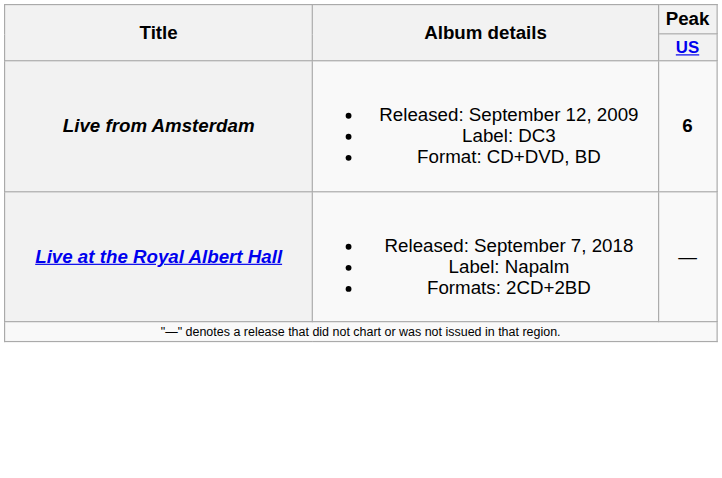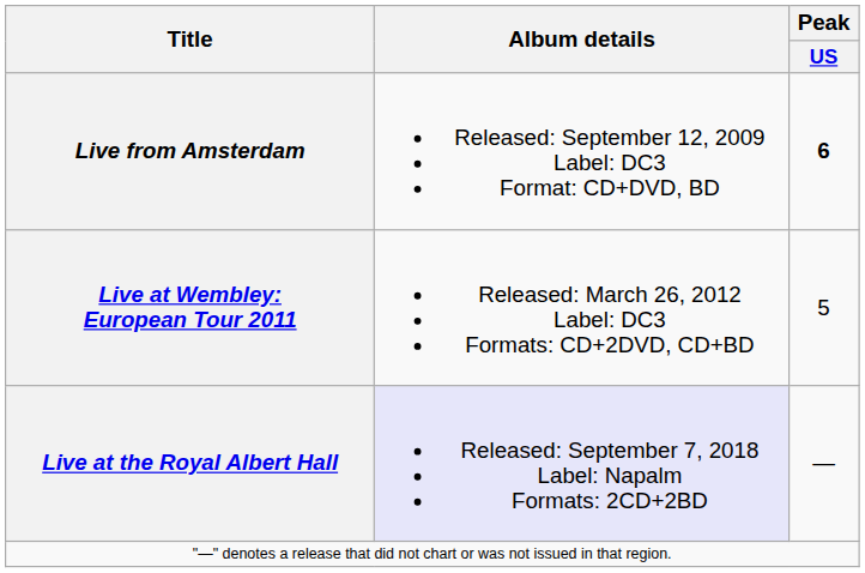+ row: Live at Wembley: European Tour 2011 | Released: March 26, 2012 Label: DC3 Formats: CD+2DVD, CD+BD | 5
Live at the Royal Albert Hall | Album details: no background -> lavender background
